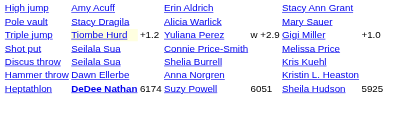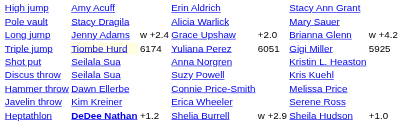+ row: Long jump | Jenny Adams | w +2.4 | Grace Upshaw | +2.0 | Brianna Glenn | w +4.2
Triple jump | column 3: +1.2 -> 6174
Triple jump | column 5: w +2.9 -> 6051
Triple jump | column 7: +1.0 -> 5925
Shot put | column 4: Connie Price-Smith -> Anna Norgren
Shot put | column 6: Melissa Price -> Kristin L. Heaston
Discus throw | column 4: Shelia Burrell -> Suzy Powell
Hammer throw | column 4: Anna Norgren -> Connie Price-Smith
Hammer throw | column 6: Kristin L. Heaston -> Melissa Price
+ row: Javelin throw | Kim Kreiner | Erica Wheeler | Serene Ross
Heptathlon | column 3: 6174 -> +1.2
Heptathlon | column 4: Suzy Powell -> Shelia Burrell
Heptathlon | column 5: 6051 -> w +2.9
Heptathlon | column 7: 5925 -> +1.0
